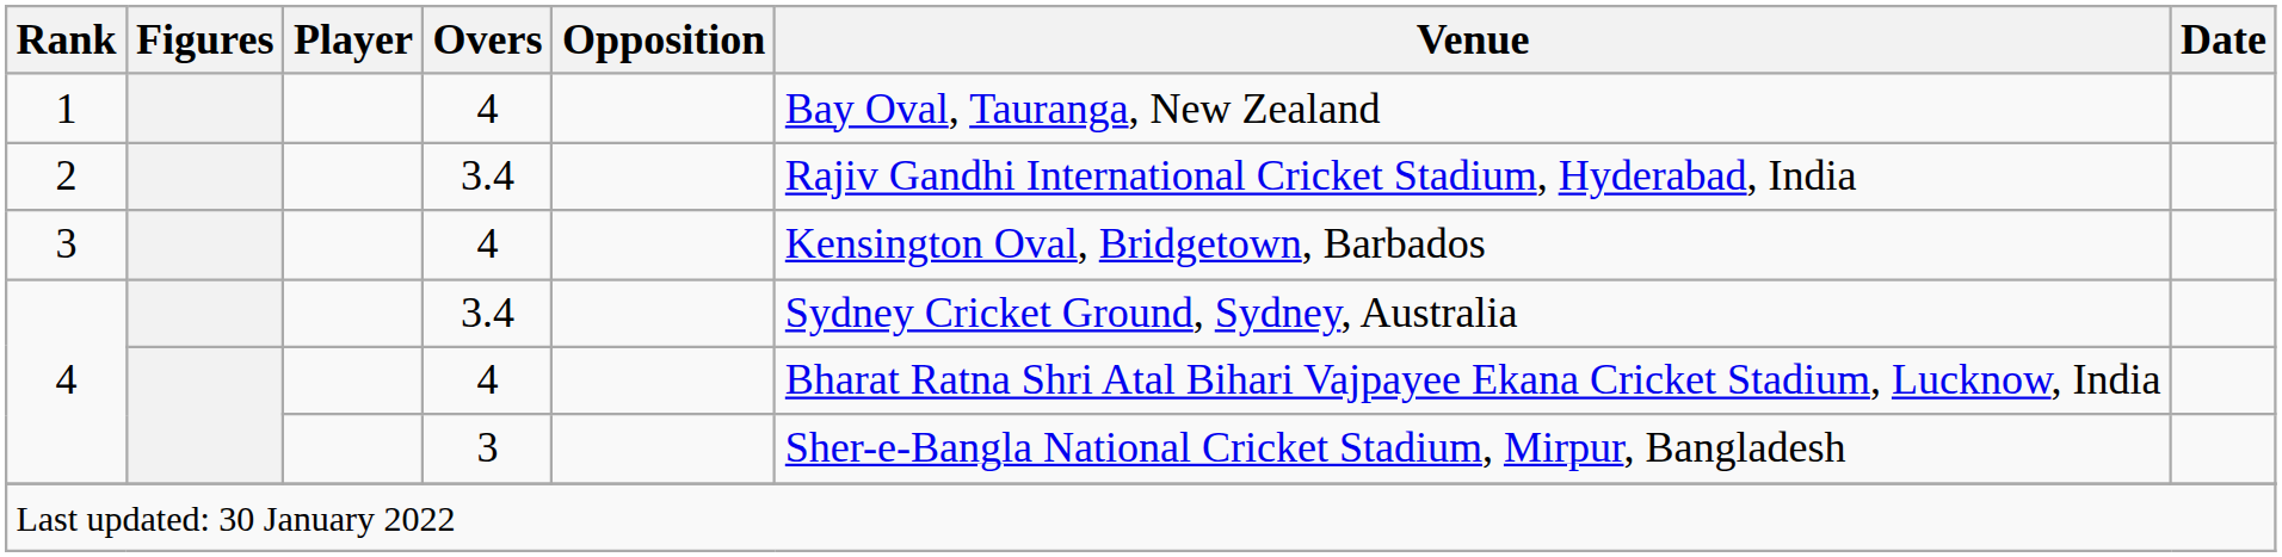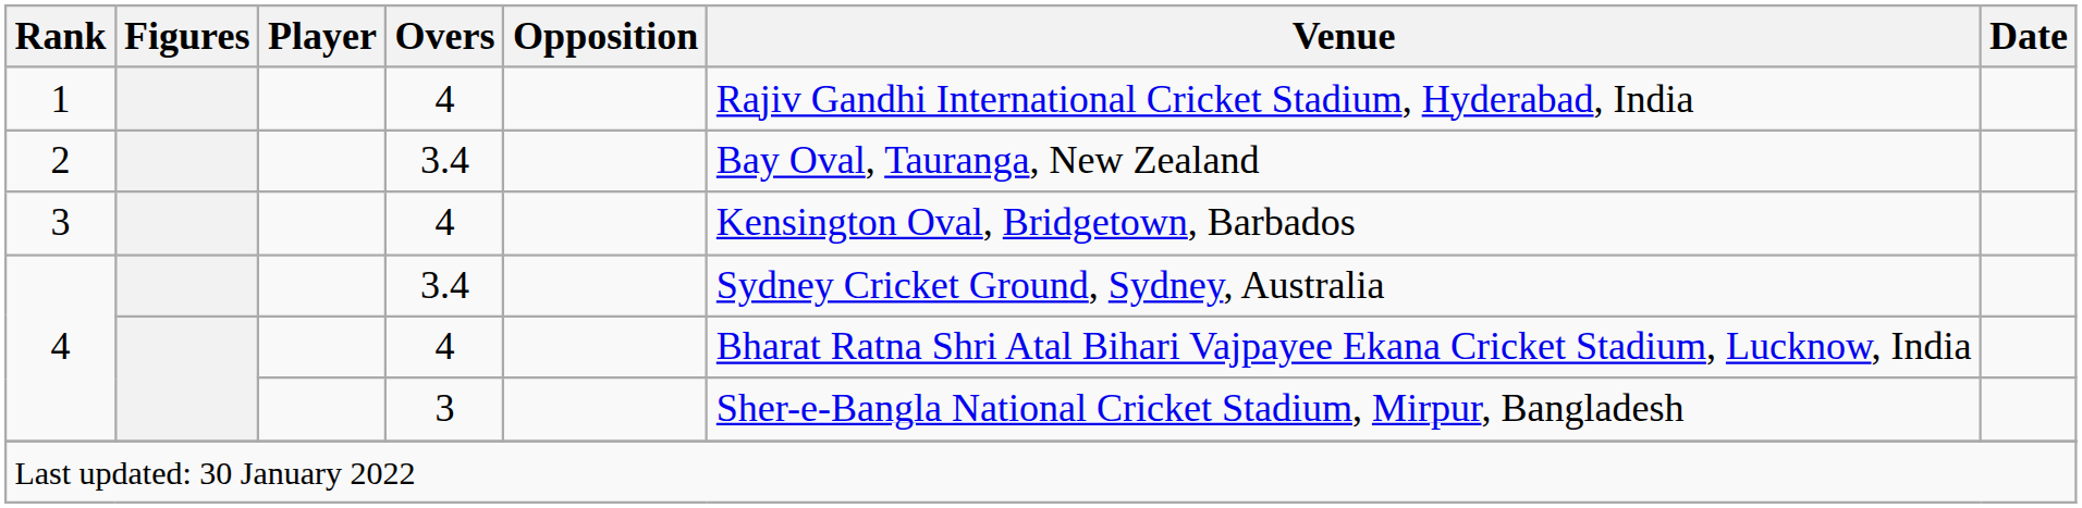1 | Venue: Bay Oval, Tauranga, New Zealand -> Rajiv Gandhi International Cricket Stadium, Hyderabad, India
2 | Venue: Rajiv Gandhi International Cricket Stadium, Hyderabad, India -> Bay Oval, Tauranga, New Zealand
